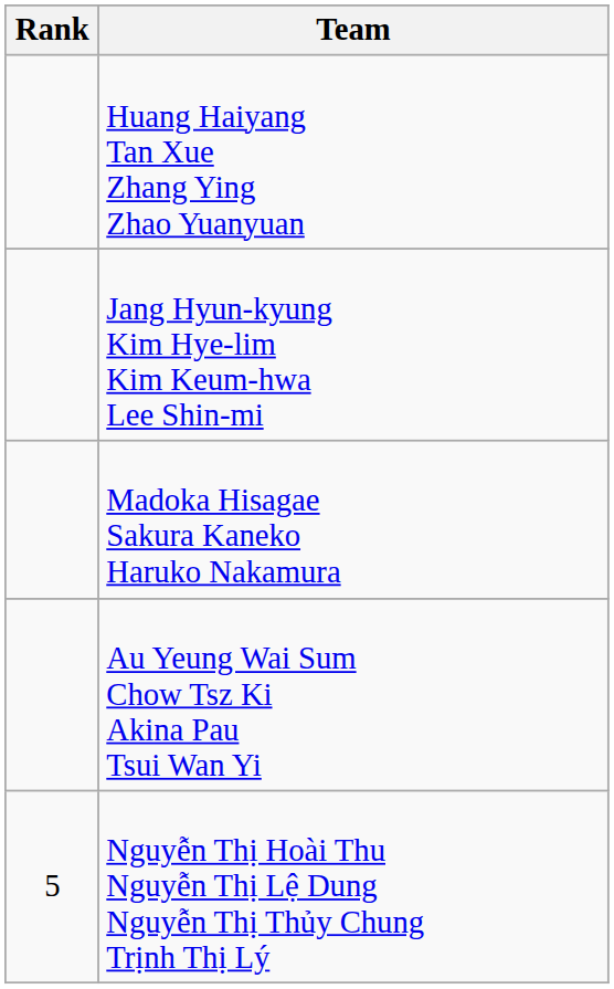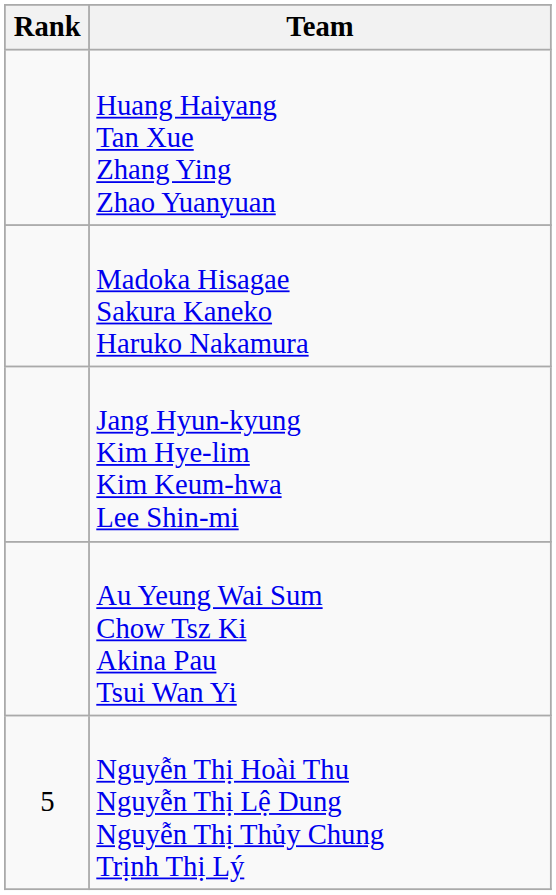rows swapped: Jang Hyun-kyung Kim Hye-lim Kim Keum-hwa Lee Shin-mi <-> Madoka Hisagae Sakura Kaneko Haruko Nakamura
